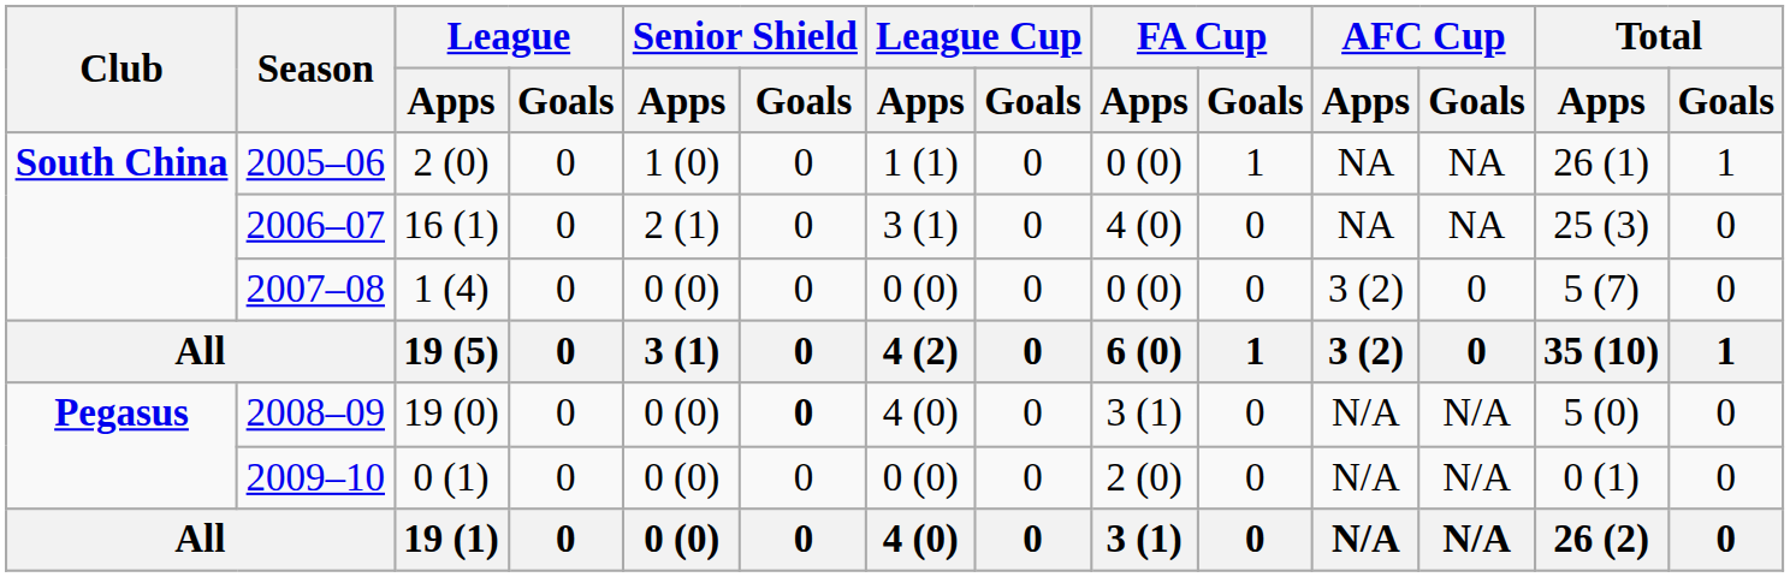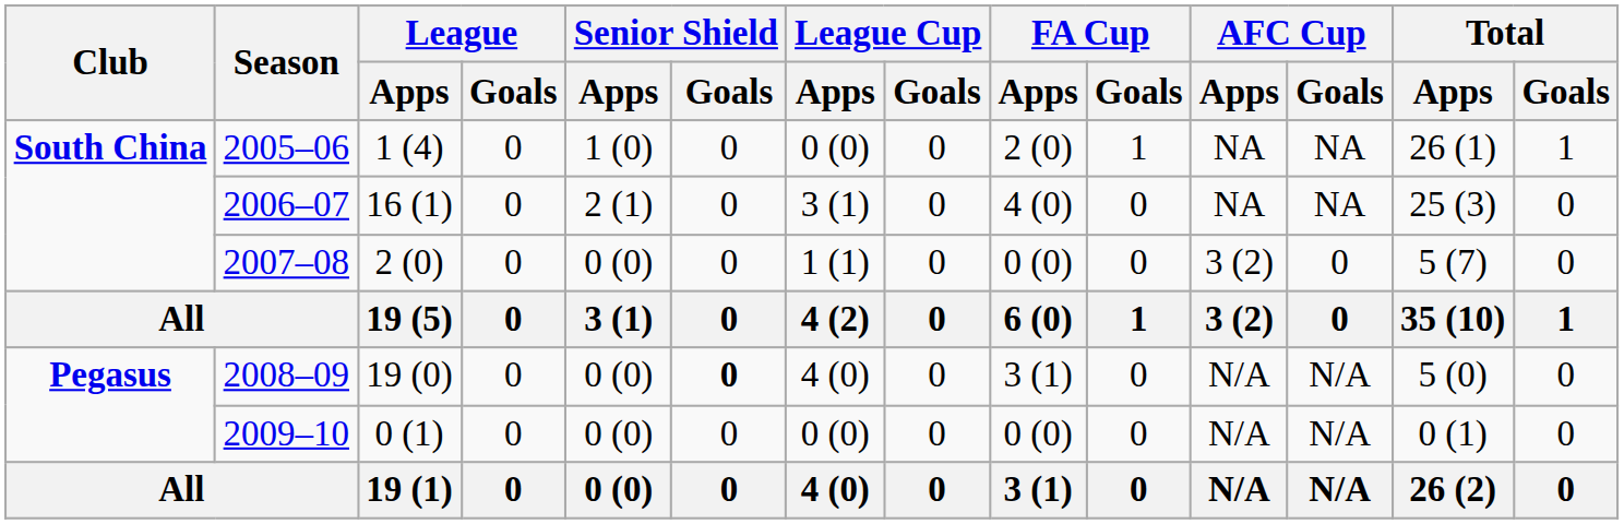2005–06 | League / Apps: 2 (0) -> 1 (4)
2005–06 | League Cup / Apps: 1 (1) -> 0 (0)
2005–06 | FA Cup / Apps: 0 (0) -> 2 (0)
2007–08 | League / Apps: 1 (4) -> 2 (0)
2007–08 | League Cup / Apps: 0 (0) -> 1 (1)
2009–10 | FA Cup / Apps: 2 (0) -> 0 (0)
